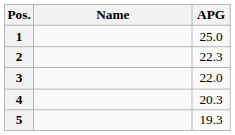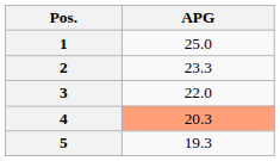- column: Name
2 | APG: 22.3 -> 23.3
4 | APG: no background -> lightsalmon background
